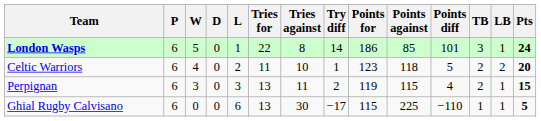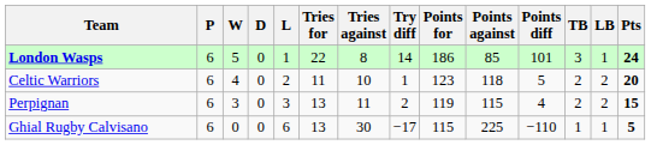Perpignan | LB: 1 -> 2
